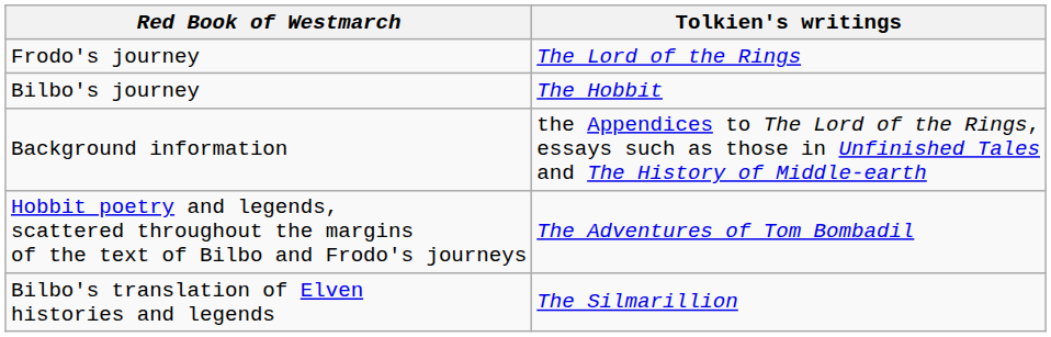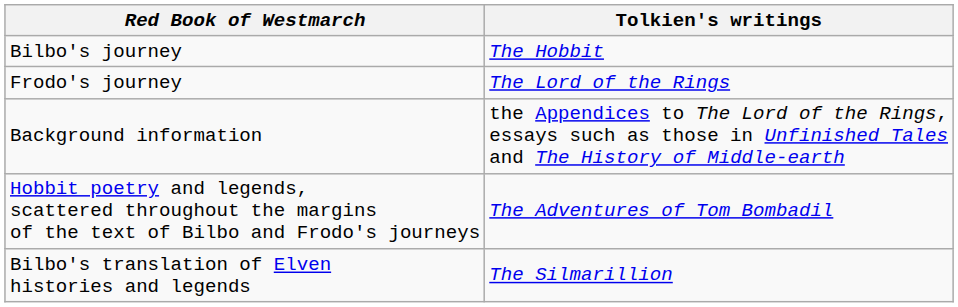rows swapped: Bilbo's journey <-> Frodo's journey
